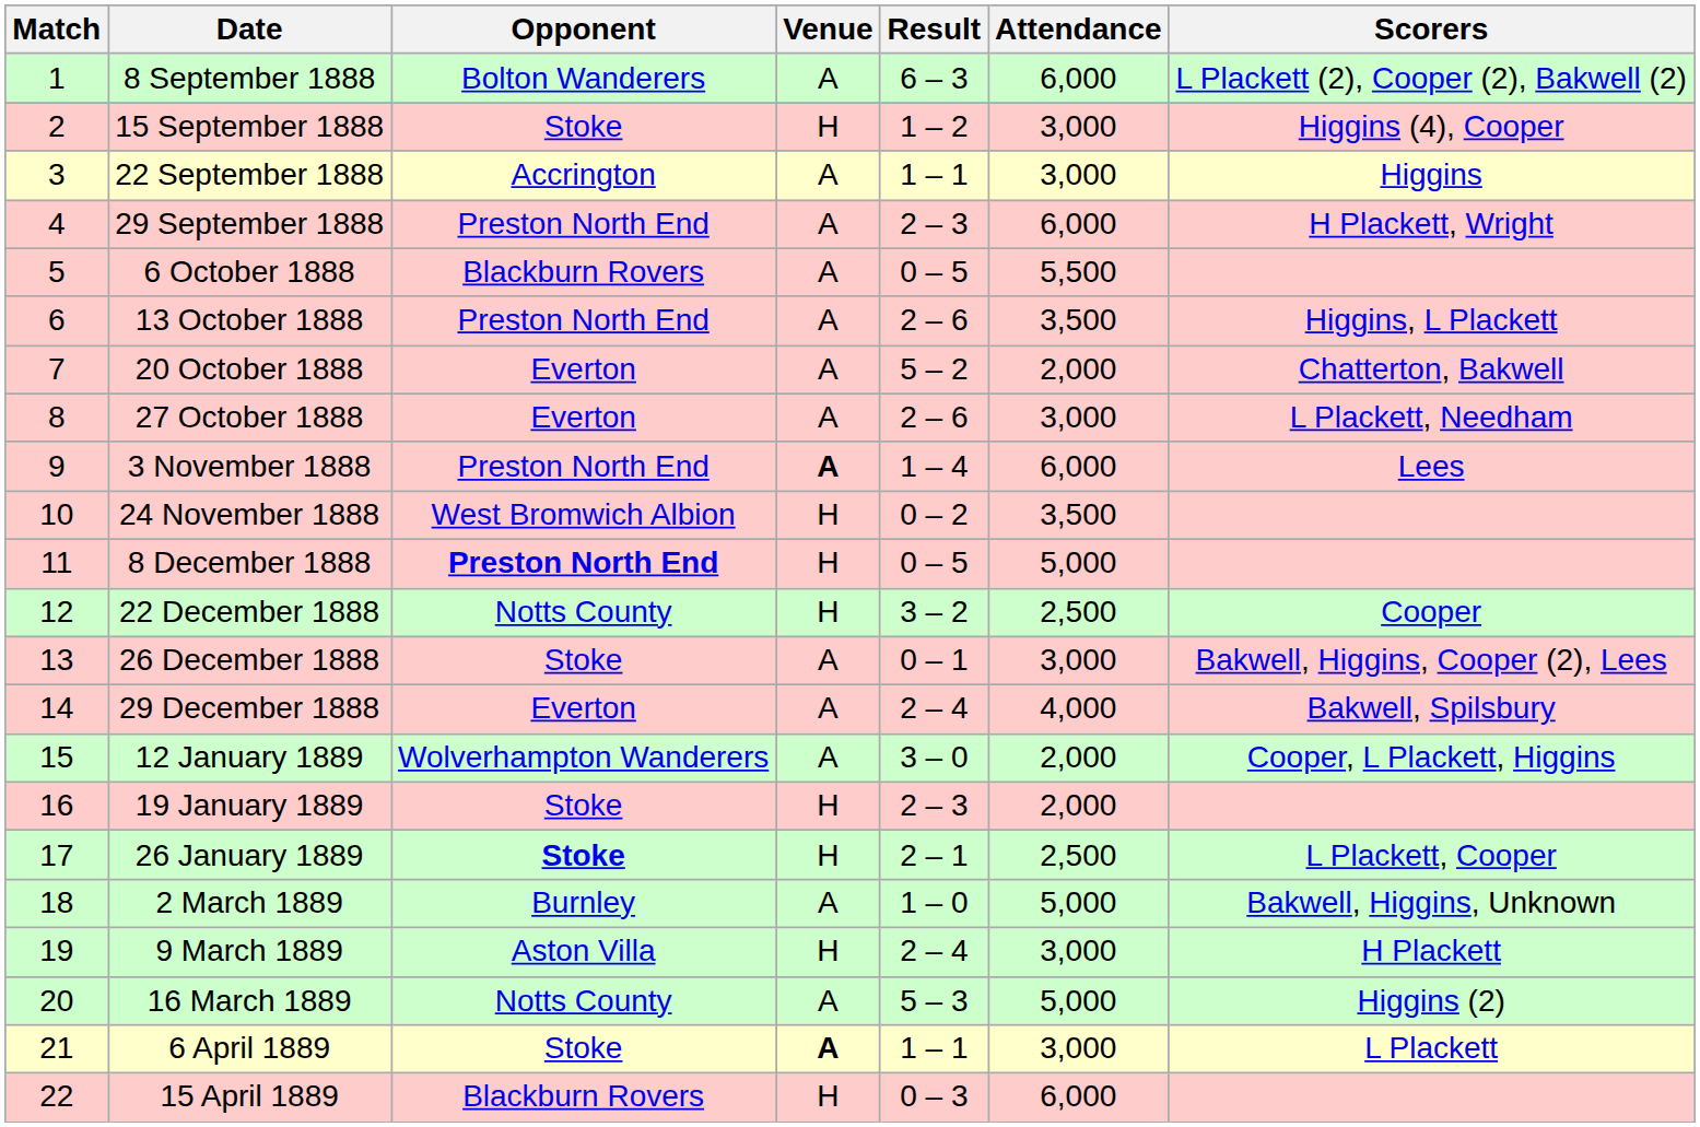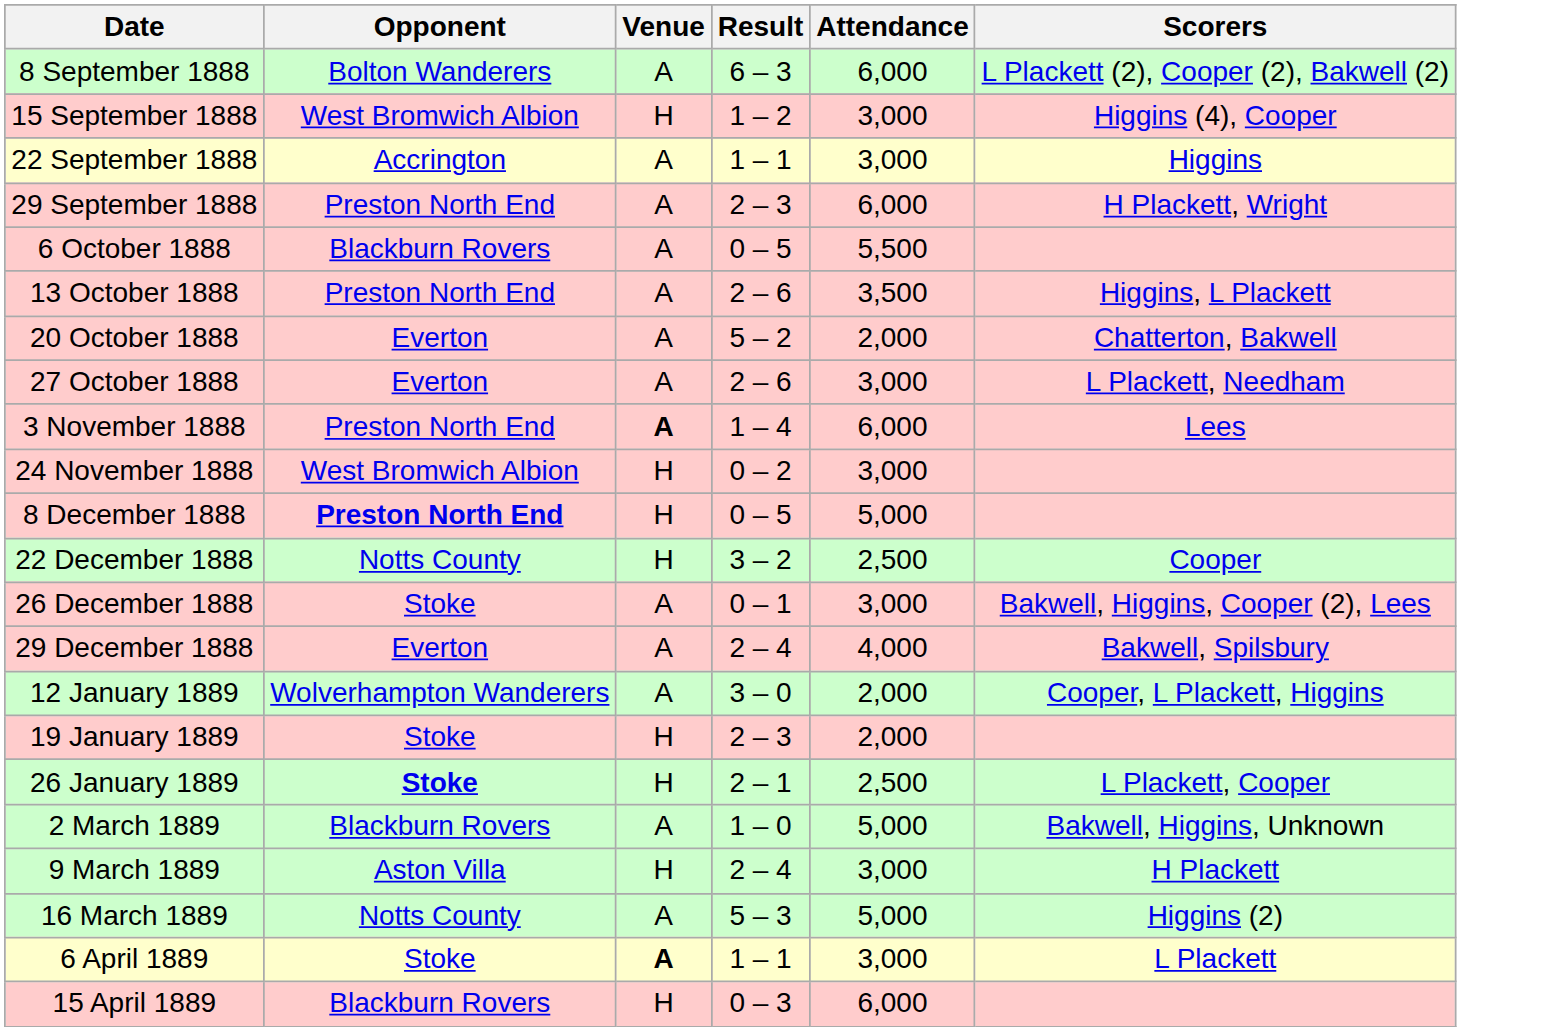- column: Match | 1 | 2 | 3 | 4 | 5 | 6 | 7 | 8 | 9 | 10 | 11 | 12 | 13 | 14 | 15 | 16 | 17 | 18 | 19 | 20 | 21 | 22
15 September 1888 | Opponent: Stoke -> West Bromwich Albion
24 November 1888 | Attendance: 3,500 -> 3,000
2 March 1889 | Opponent: Burnley -> Blackburn Rovers
